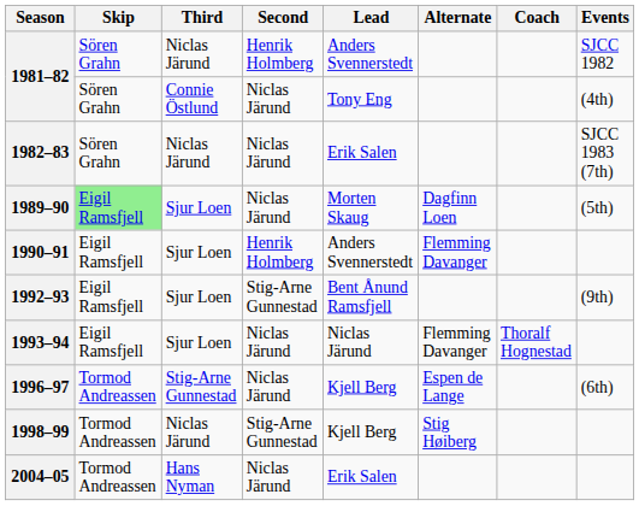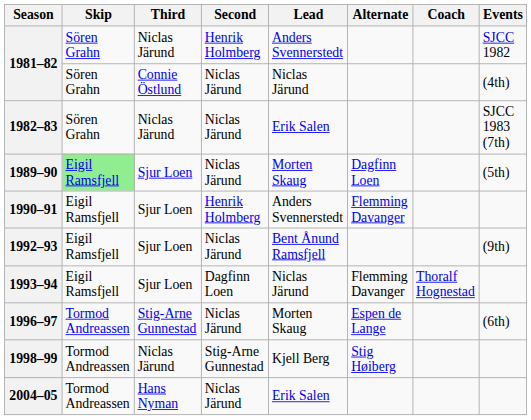1981–82 / Connie Östlund | Lead: Tony Eng -> Niclas Järund
1992–93 | Second: Stig-Arne Gunnestad -> Niclas Järund
1993–94 | Second: Niclas Järund -> Dagfinn Loen
1996–97 | Lead: Kjell Berg -> Morten Skaug
